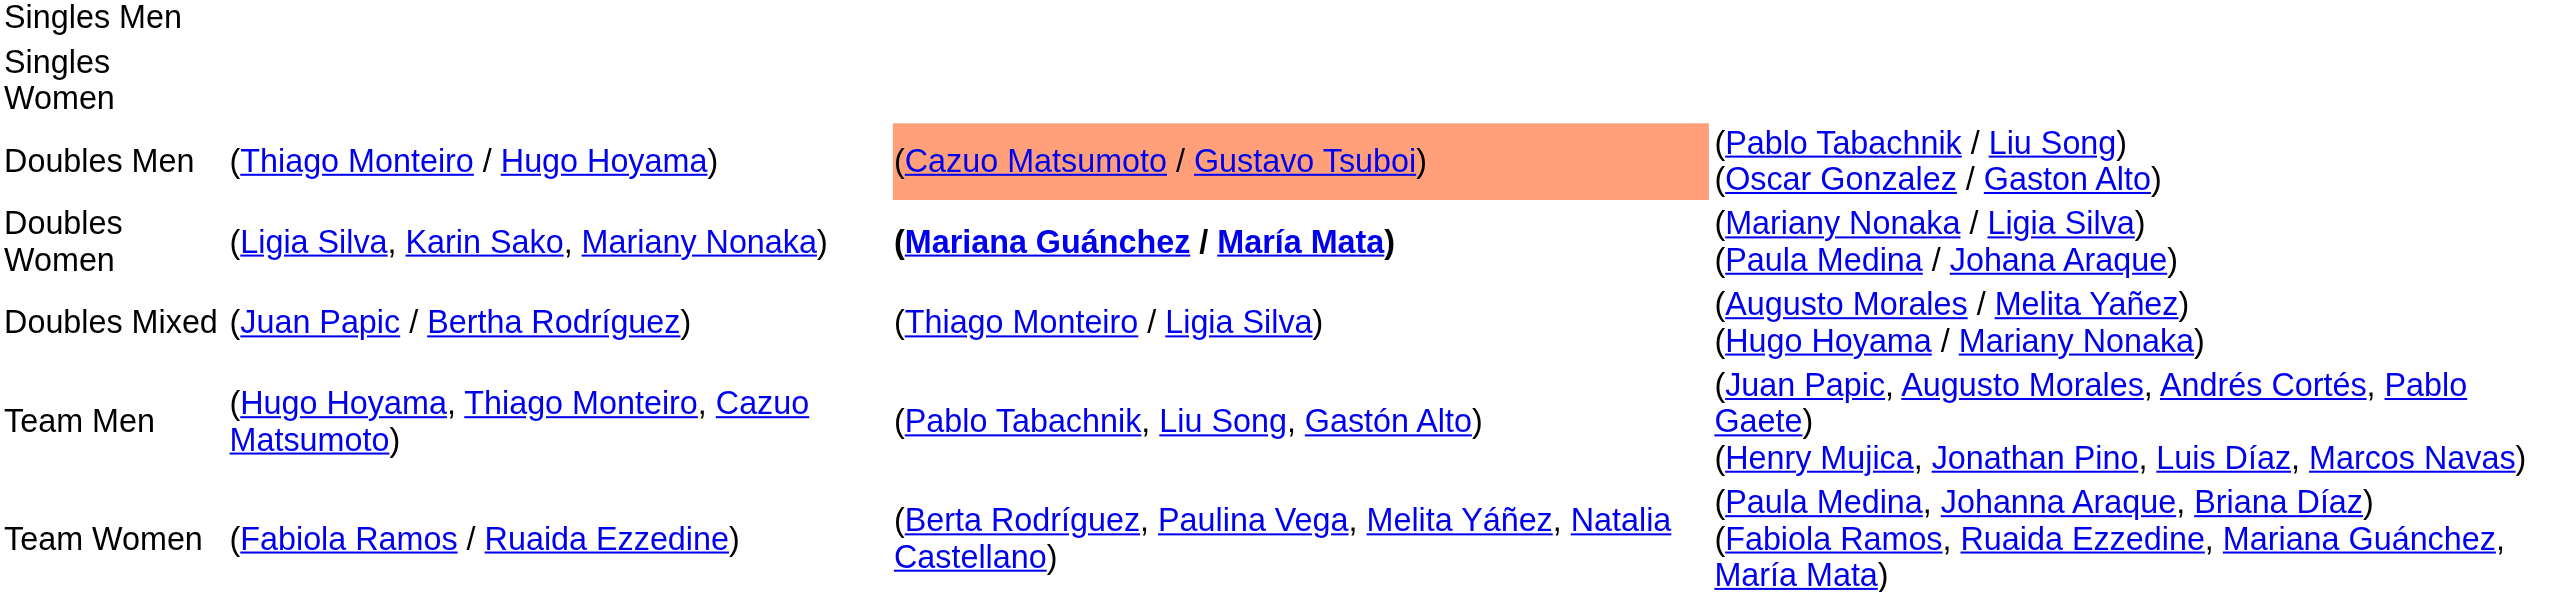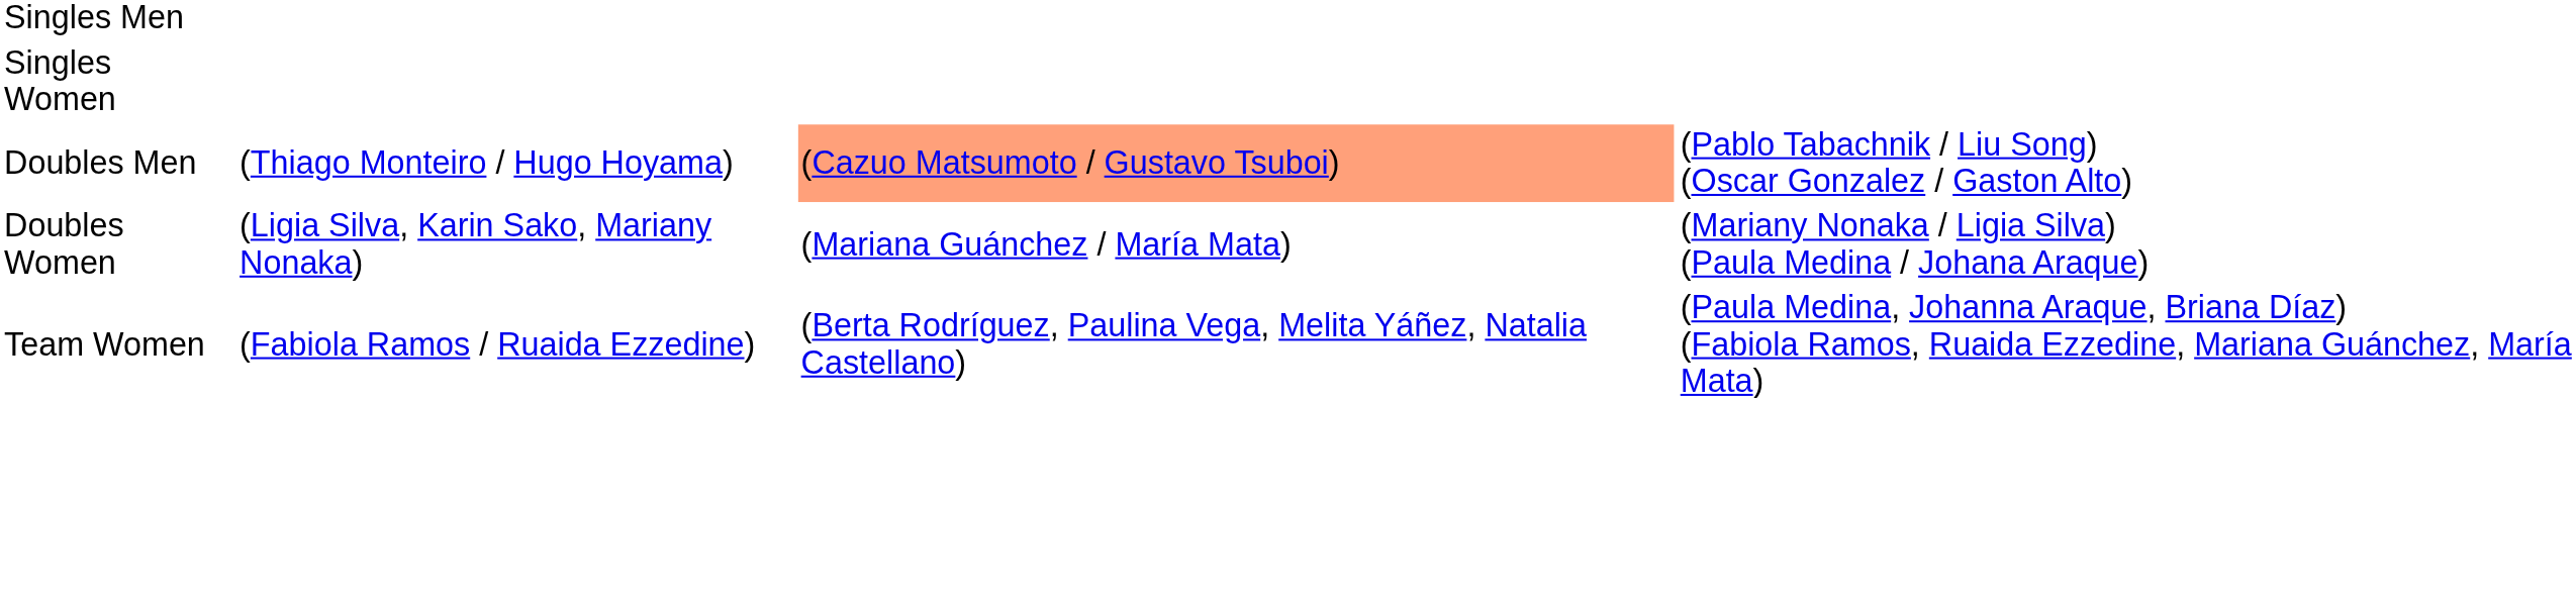Doubles Women | column 3: bold -> normal
- row: Doubles Mixed | (Juan Papic / Bertha Rodríguez) | (Thiago Monteiro / Ligia Silva) | (Augusto Morales / Melita Yañez) (Hugo Hoyama / Mariany Nonaka)
- row: Team Men | (Hugo Hoyama, Thiago Monteiro, Cazuo Matsumoto) | (Pablo Tabachnik, Liu Song, Gastón Alto) | (Juan Papic, Augusto Morales, Andrés Cortés, Pablo Gaete) (Henry Mujica, Jonathan Pino, Luis Díaz, Marcos Navas)
